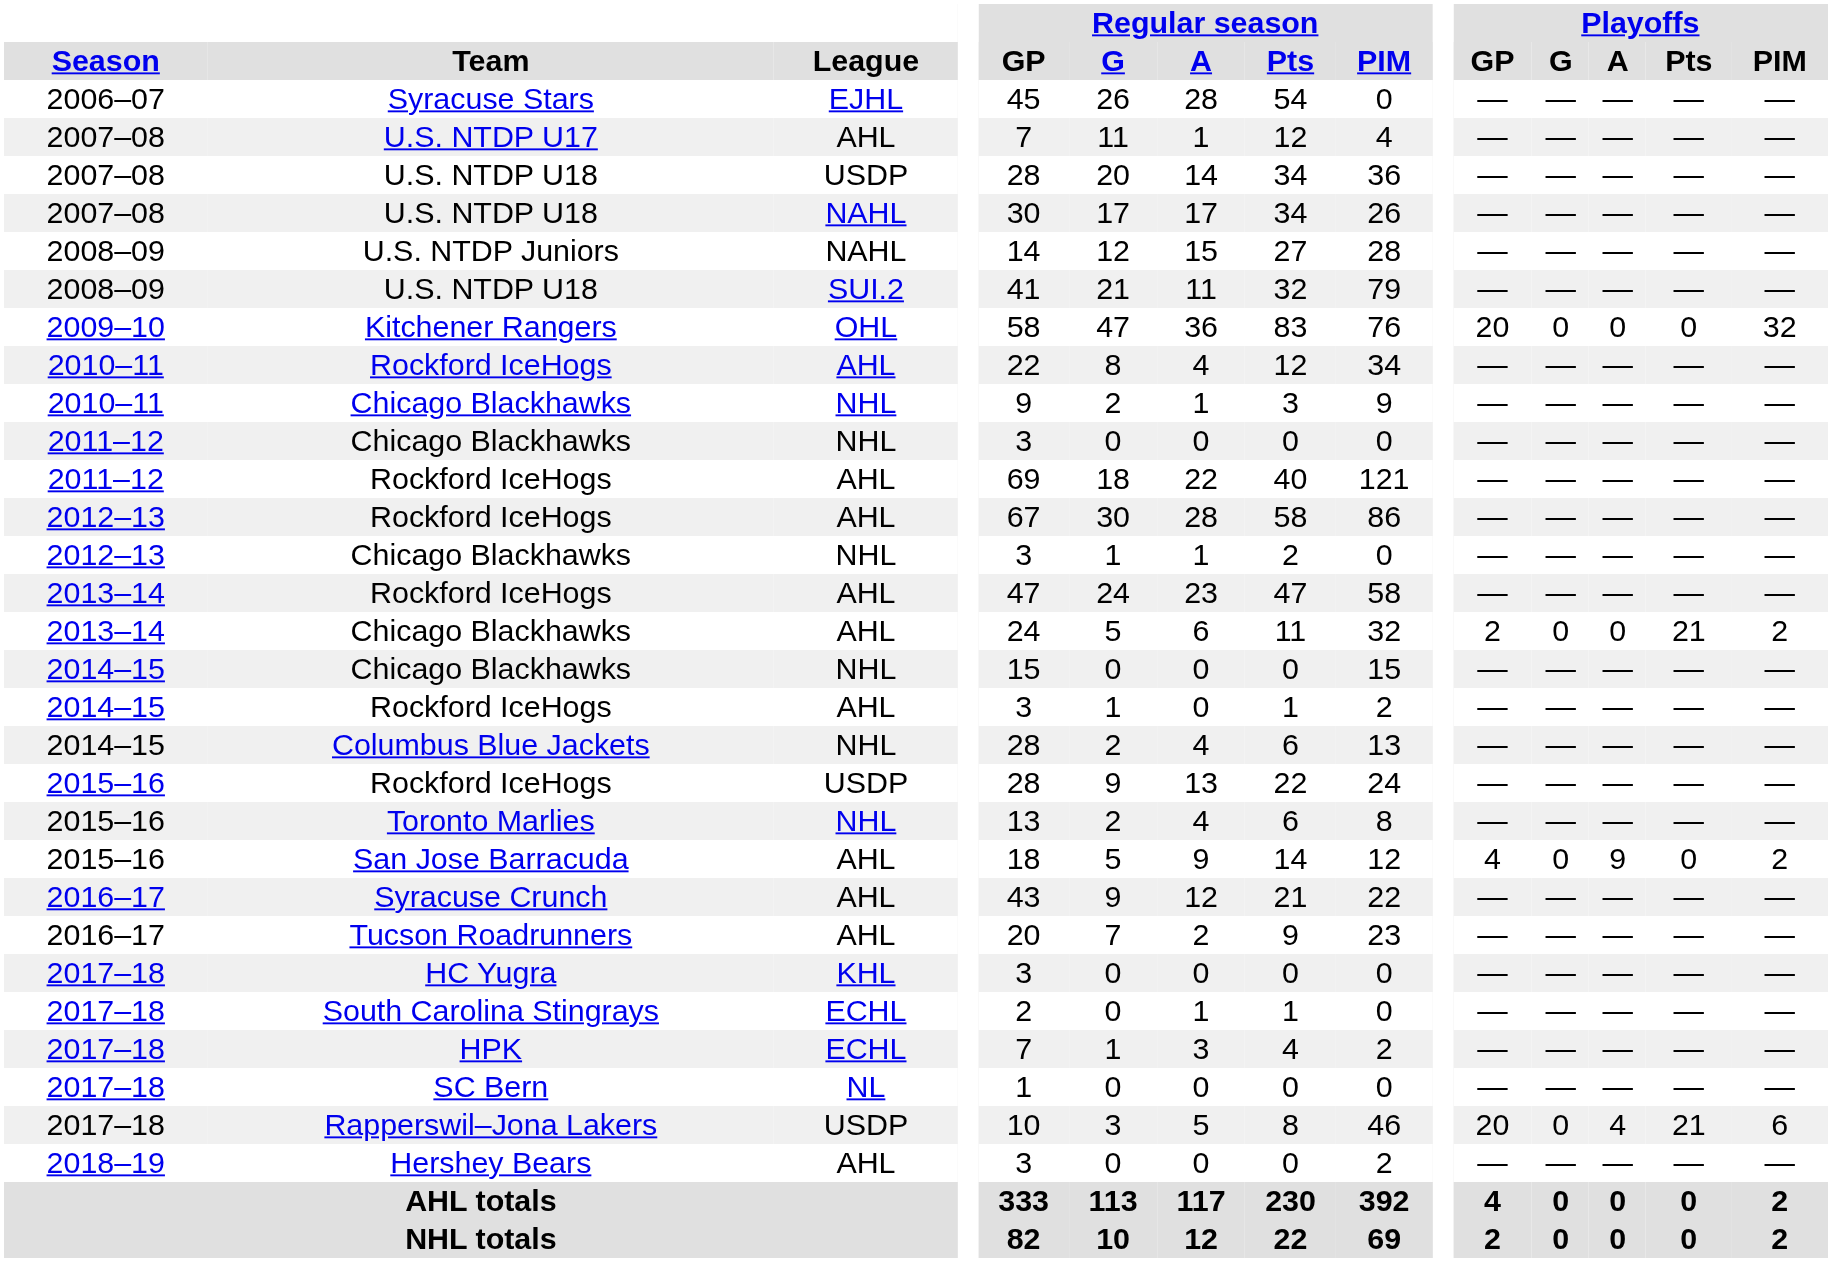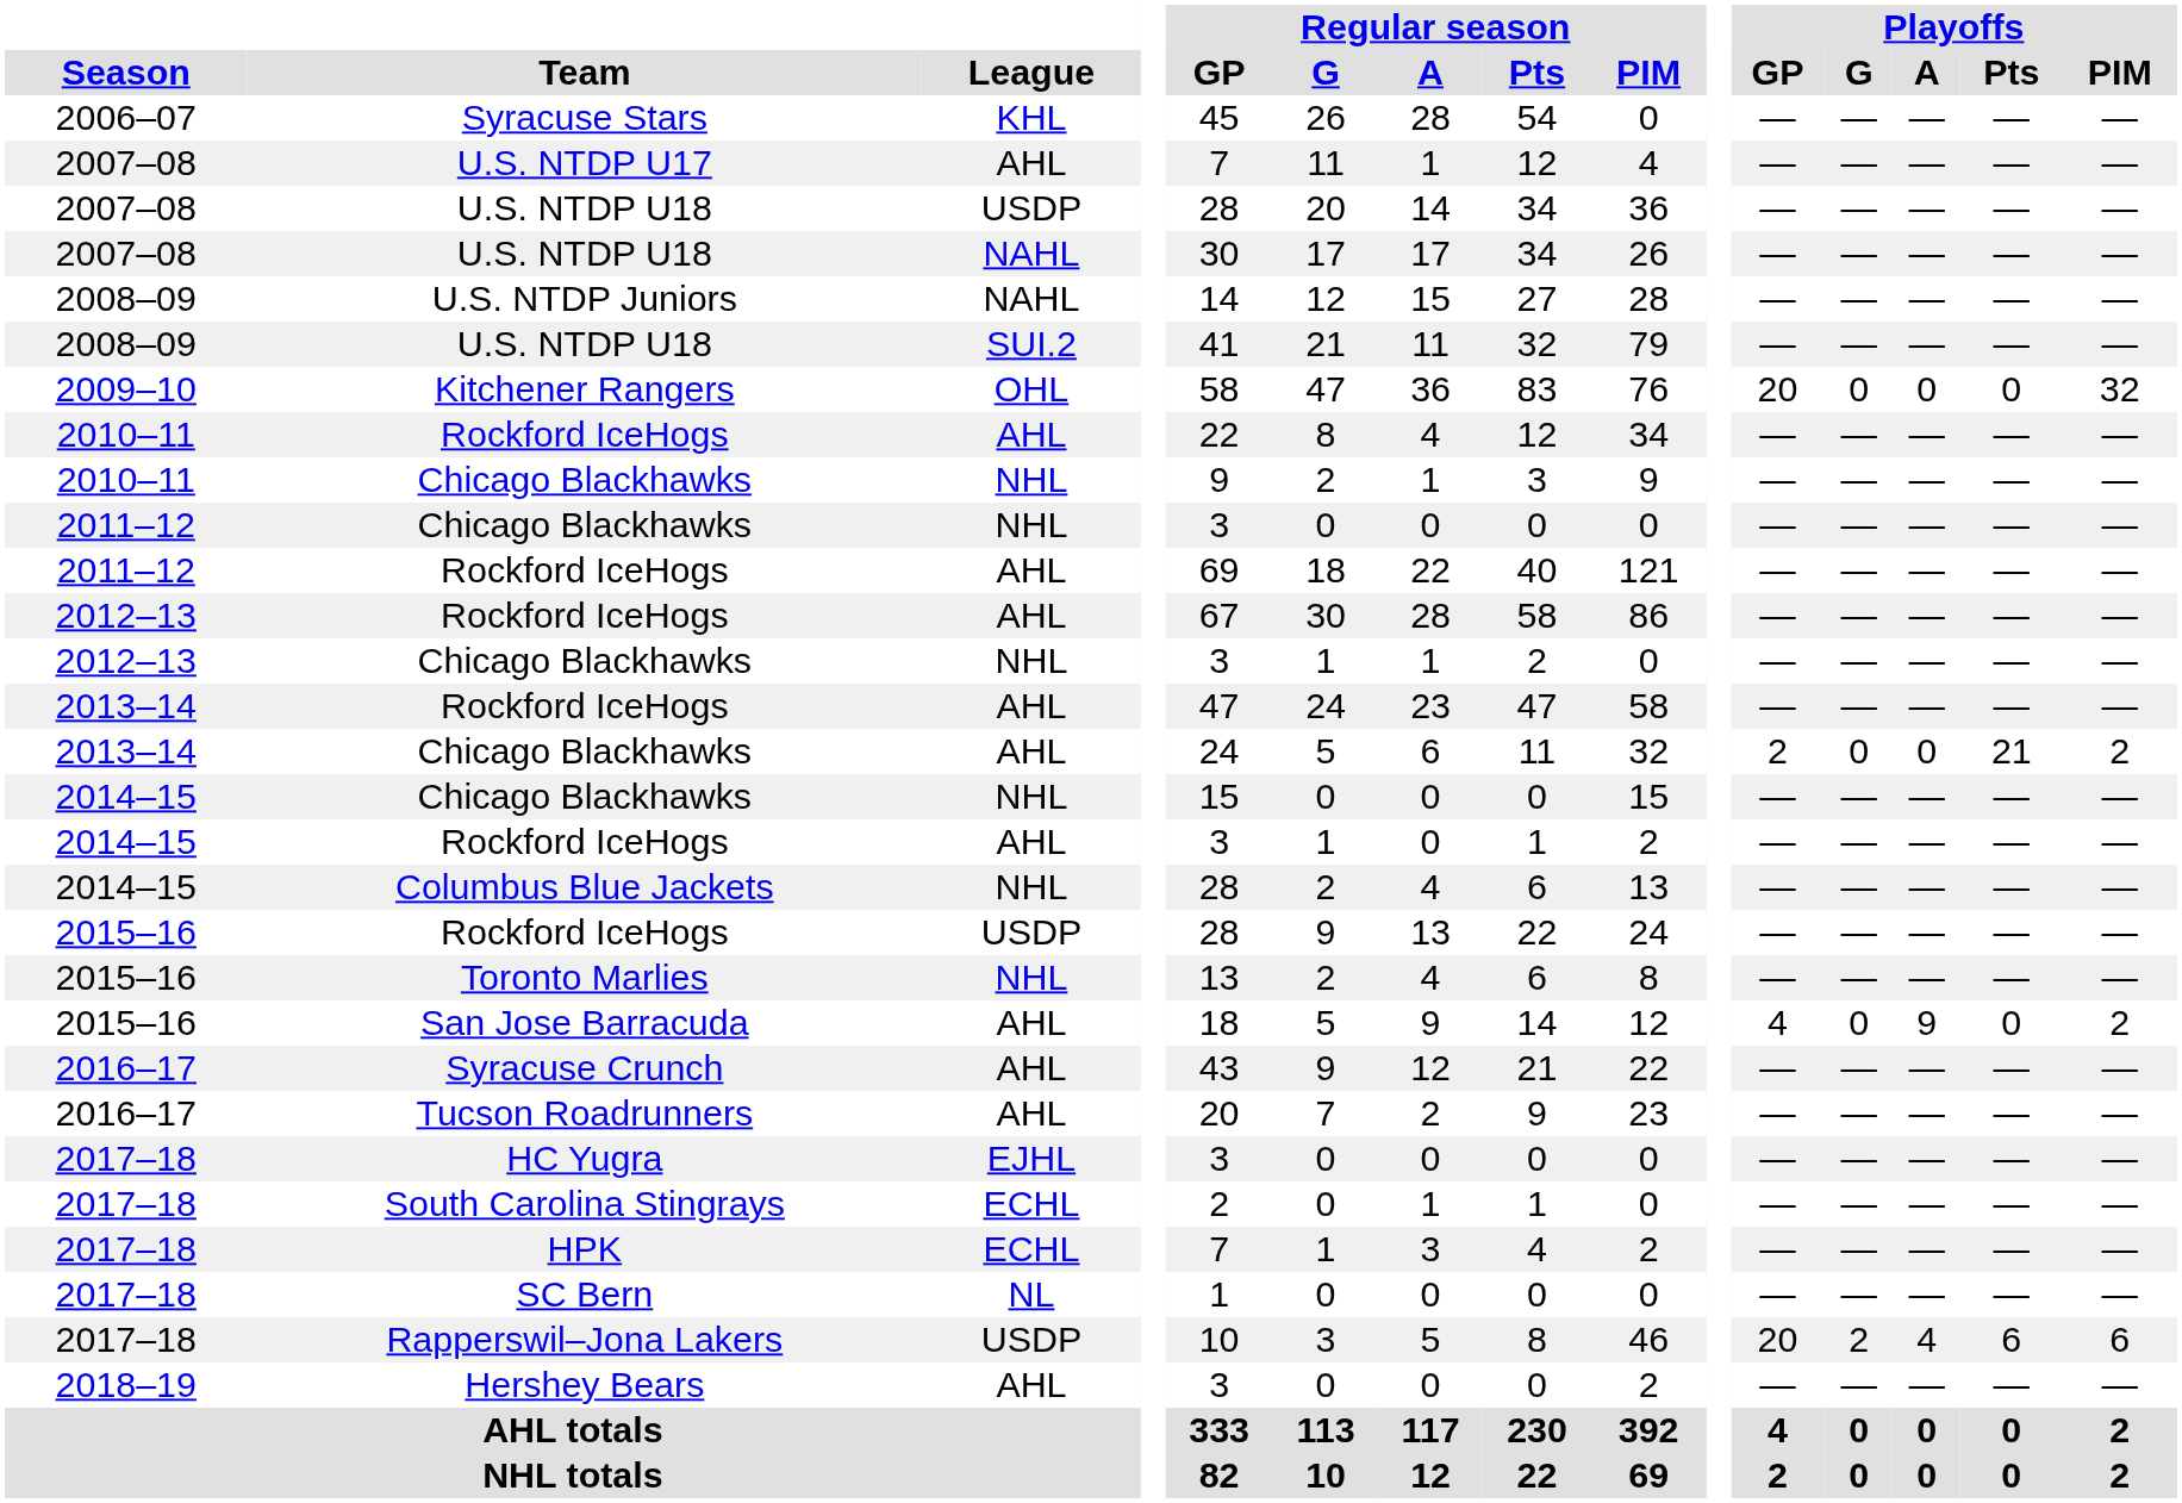Syracuse Stars | League: EJHL -> KHL
HC Yugra | League: KHL -> EJHL
Rapperswil–Jona Lakers | Playoffs / G: 0 -> 2
Rapperswil–Jona Lakers | Playoffs / Pts: 21 -> 6
